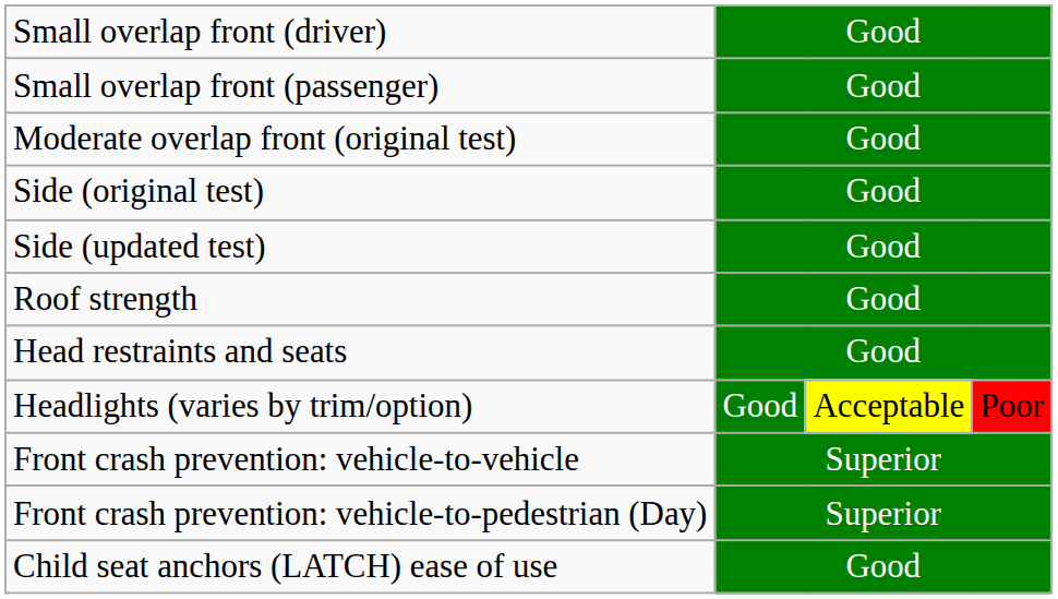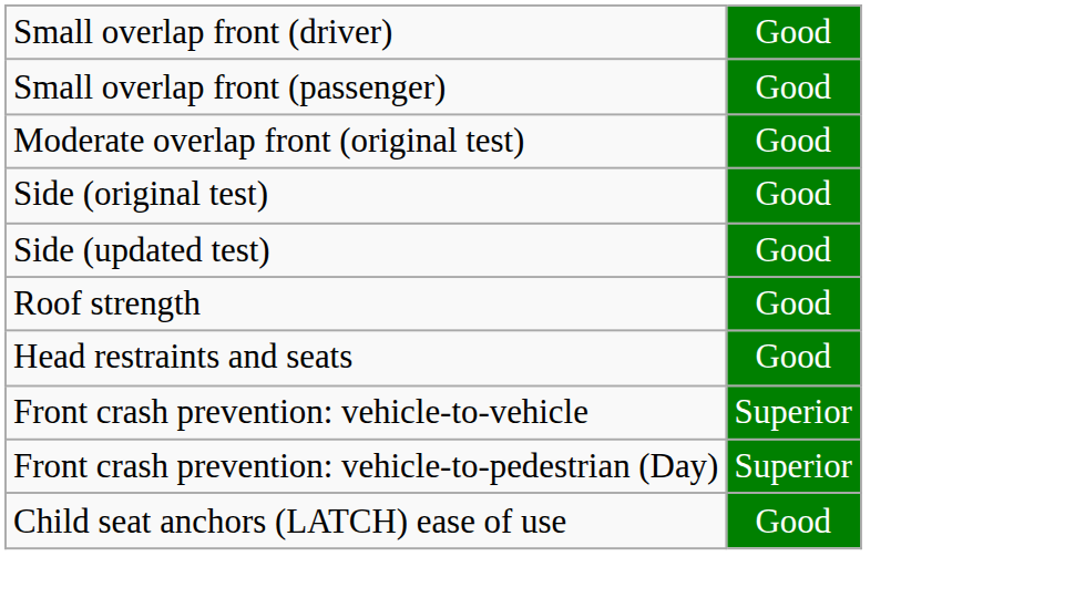- row: Headlights (varies by trim/option) | Good | Acceptable | Poor
